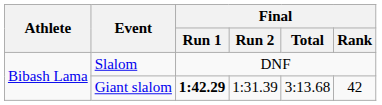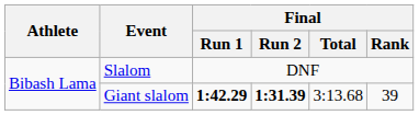Giant slalom | Final / Run 2: normal -> bold
Giant slalom | Final / Rank: 42 -> 39
